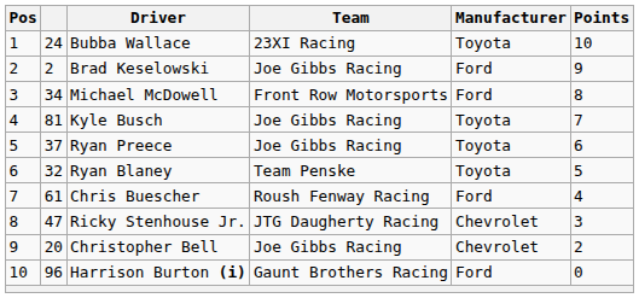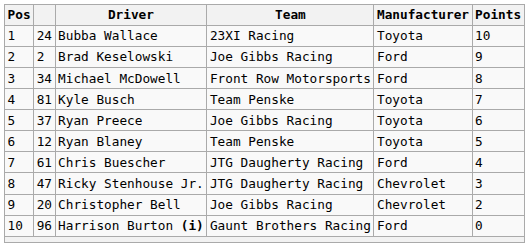Kyle Busch | Team: Joe Gibbs Racing -> Team Penske
Ryan Blaney | column 2: 32 -> 12
Chris Buescher | Team: Roush Fenway Racing -> JTG Daugherty Racing
